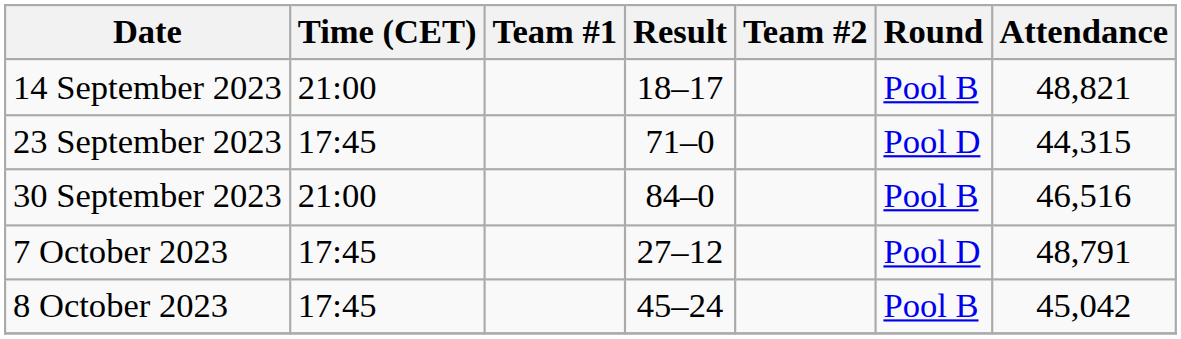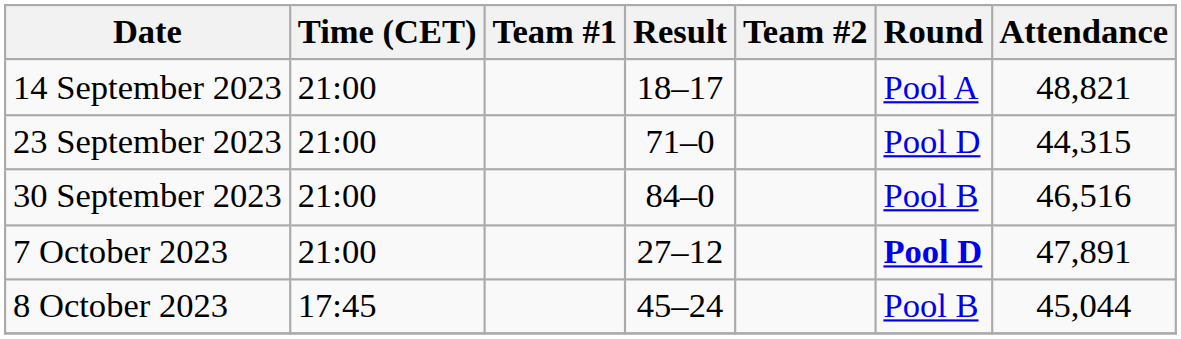14 September 2023 | Round: Pool B -> Pool A
23 September 2023 | Time (CET): 17:45 -> 21:00
7 October 2023 | Time (CET): 17:45 -> 21:00
7 October 2023 | Round: normal -> bold
7 October 2023 | Attendance: 48,791 -> 47,891
8 October 2023 | Attendance: 45,042 -> 45,044
